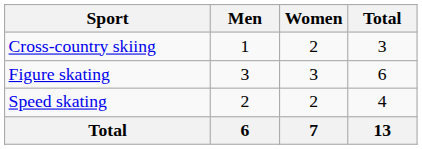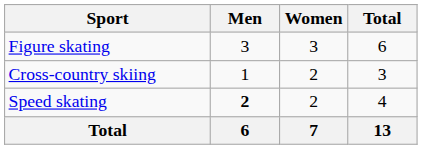rows swapped: Cross-country skiing <-> Figure skating
Speed skating | Men: normal -> bold
